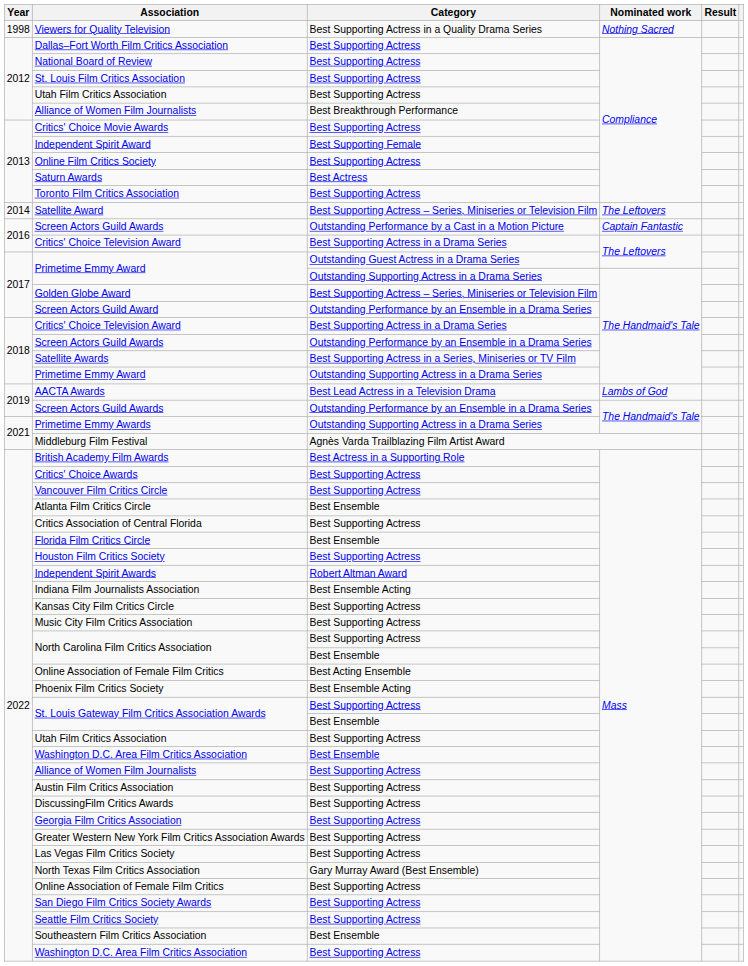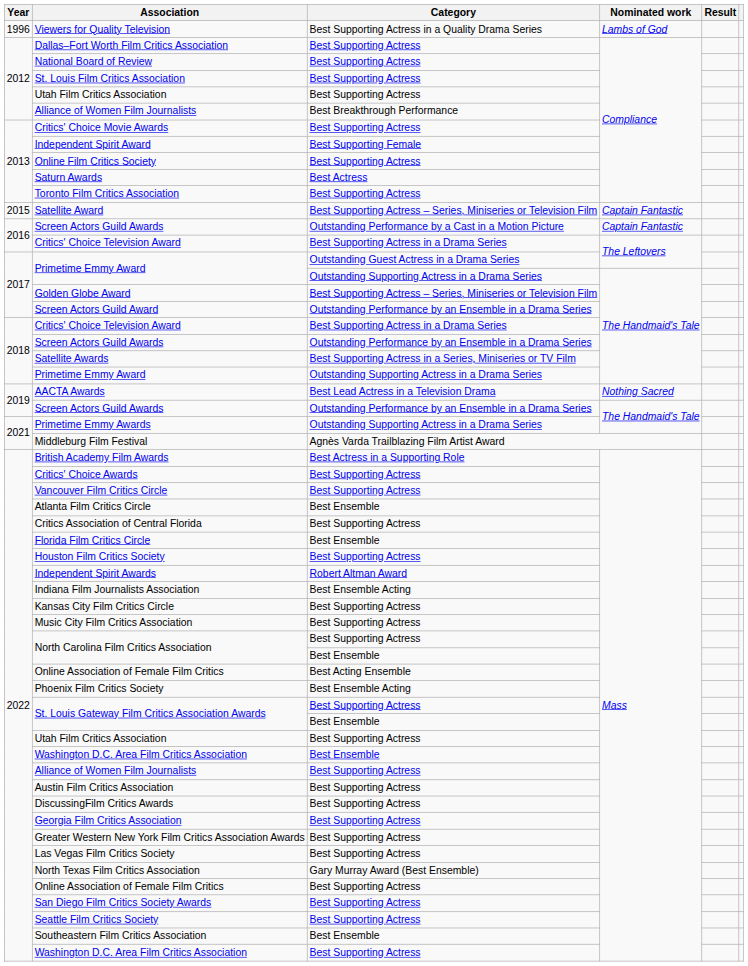Viewers for Quality Television | Year: 1998 -> 1996
Viewers for Quality Television | Nominated work: Nothing Sacred -> Lambs of God
Satellite Award | Year: 2014 -> 2015
Satellite Award | Nominated work: The Leftovers -> Captain Fantastic
AACTA Awards | Nominated work: Lambs of God -> Nothing Sacred
